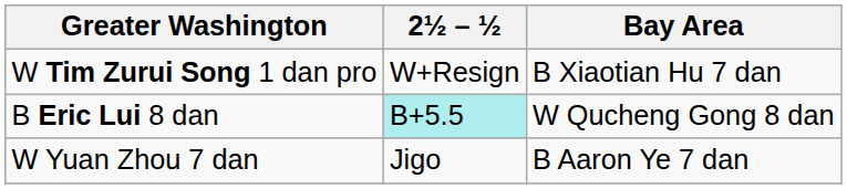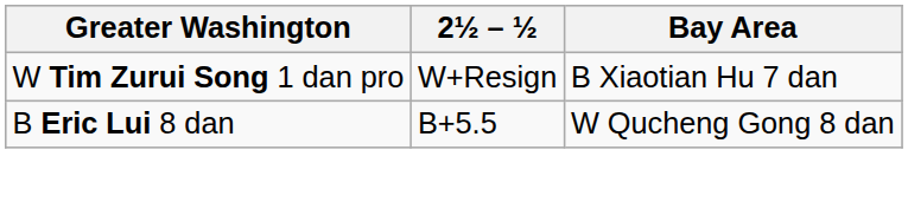B Eric Lui 8 dan | 2½ – ½: paleturquoise background -> no background
- row: W Yuan Zhou 7 dan | Jigo | B Aaron Ye 7 dan
